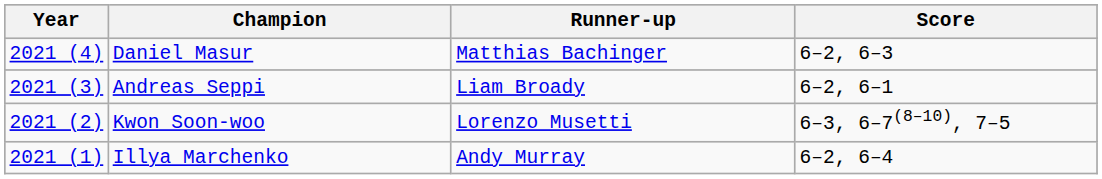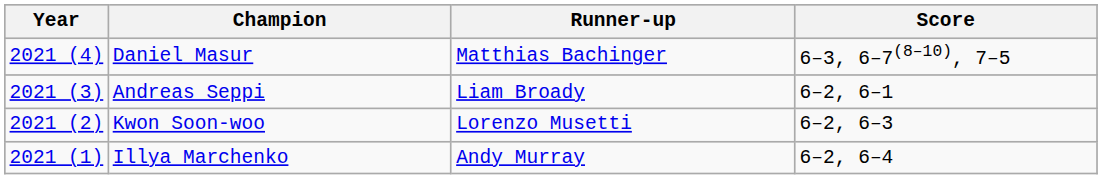Daniel Masur | Score: 6–2, 6–3 -> 6–3, 6–7(8–10), 7–5
Kwon Soon-woo | Score: 6–3, 6–7(8–10), 7–5 -> 6–2, 6–3
